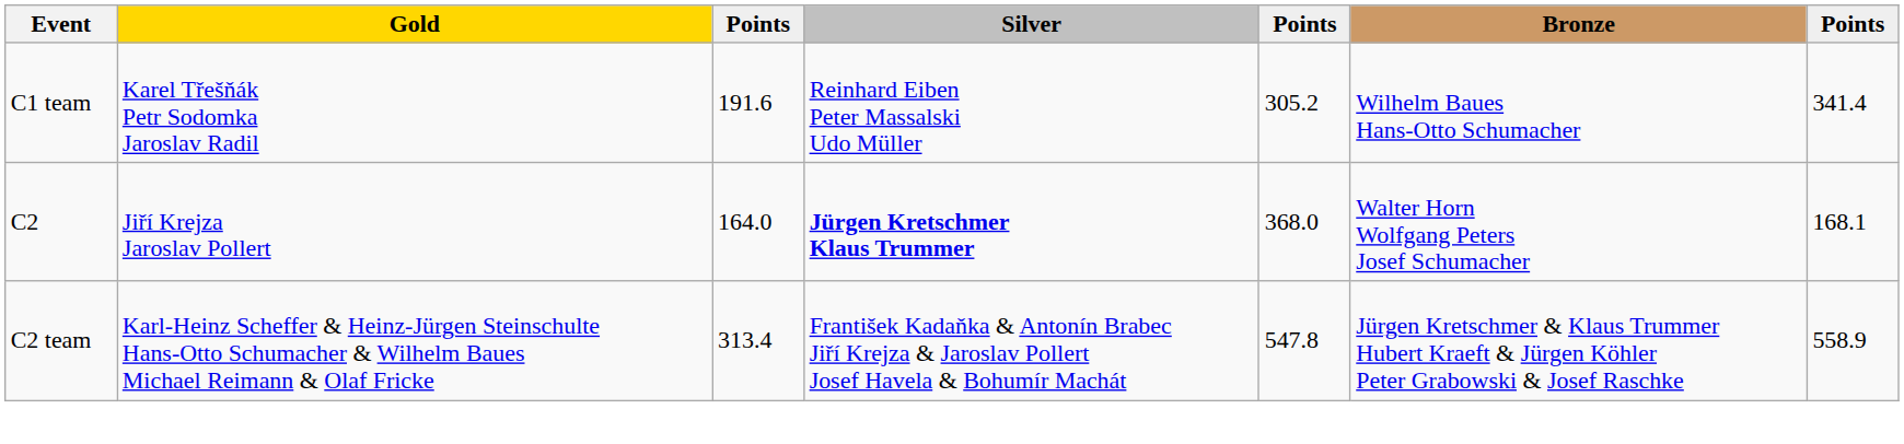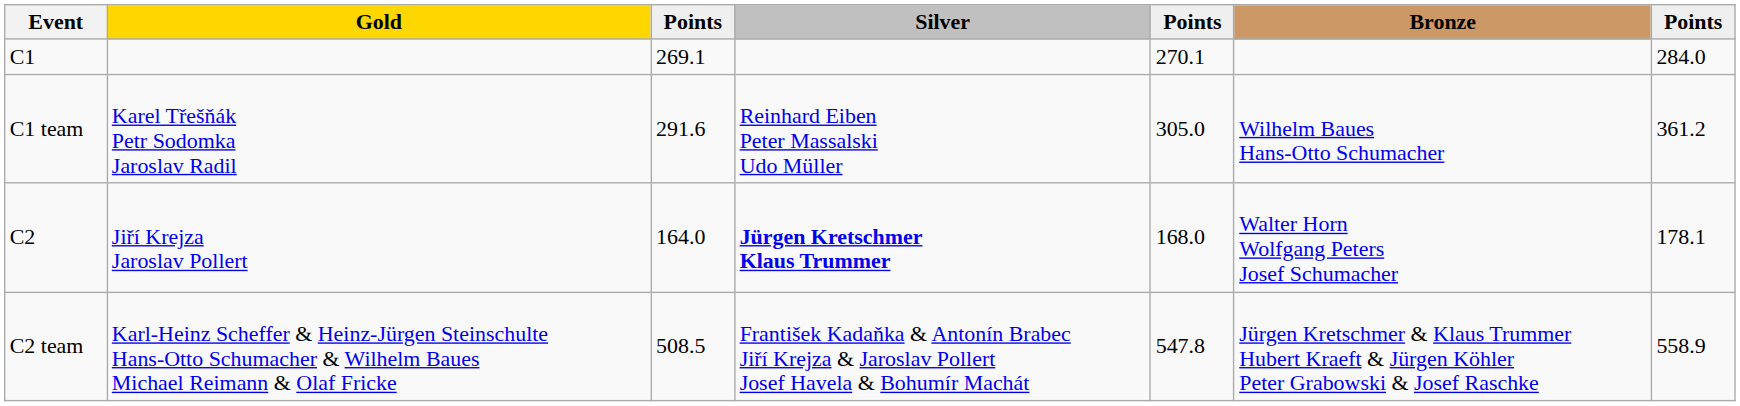+ row: C1 | 269.1 | 270.1 | 284.0
C1 team | column 3: 191.6 -> 291.6
C1 team | column 5: 305.2 -> 305.0
C1 team | column 7: 341.4 -> 361.2
C2 | column 5: 368.0 -> 168.0
C2 | column 7: 168.1 -> 178.1
C2 team | column 3: 313.4 -> 508.5
